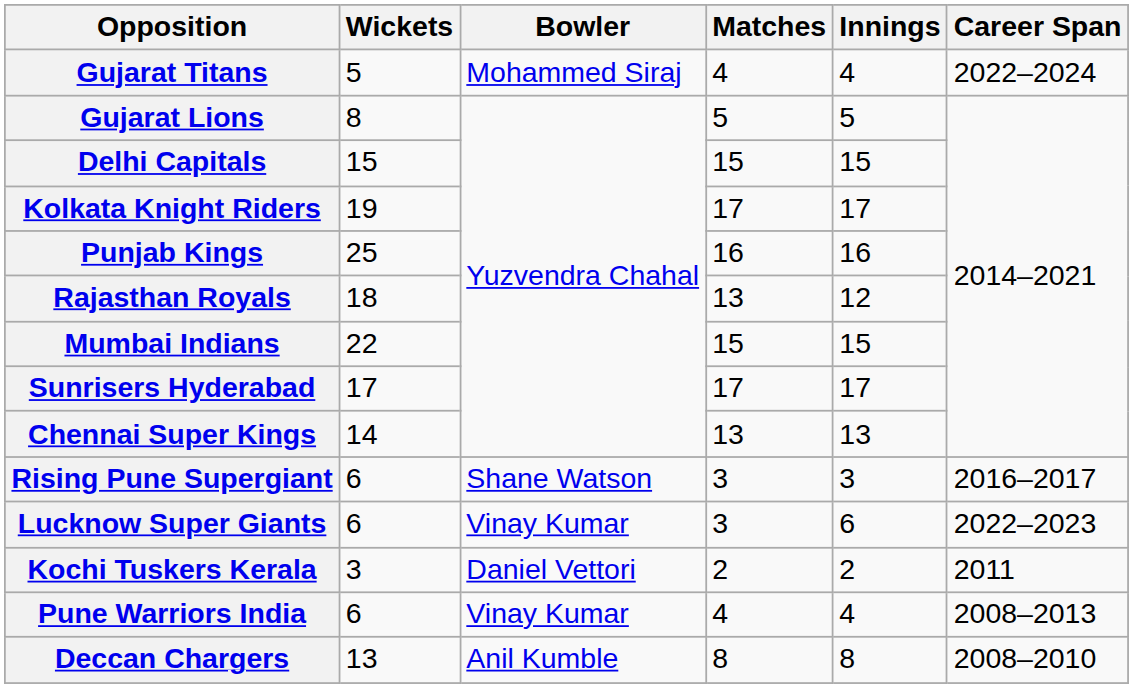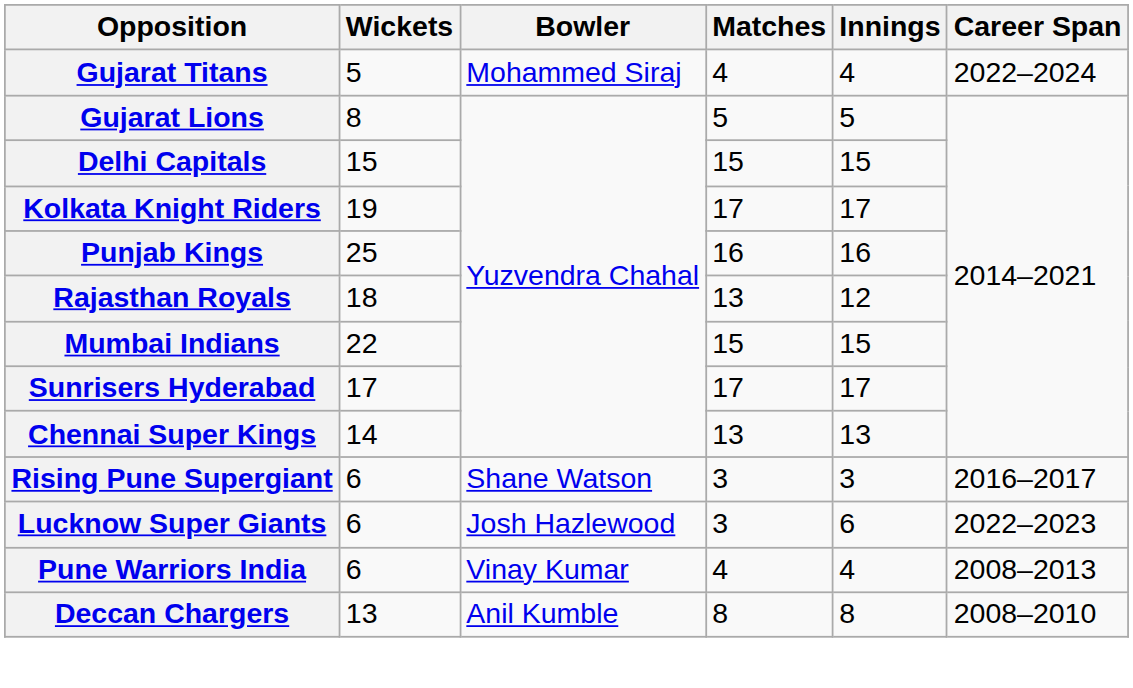Lucknow Super Giants | Bowler: Vinay Kumar -> Josh Hazlewood
- row: Kochi Tuskers Kerala | 3 | Daniel Vettori | 2 | 2 | 2011
